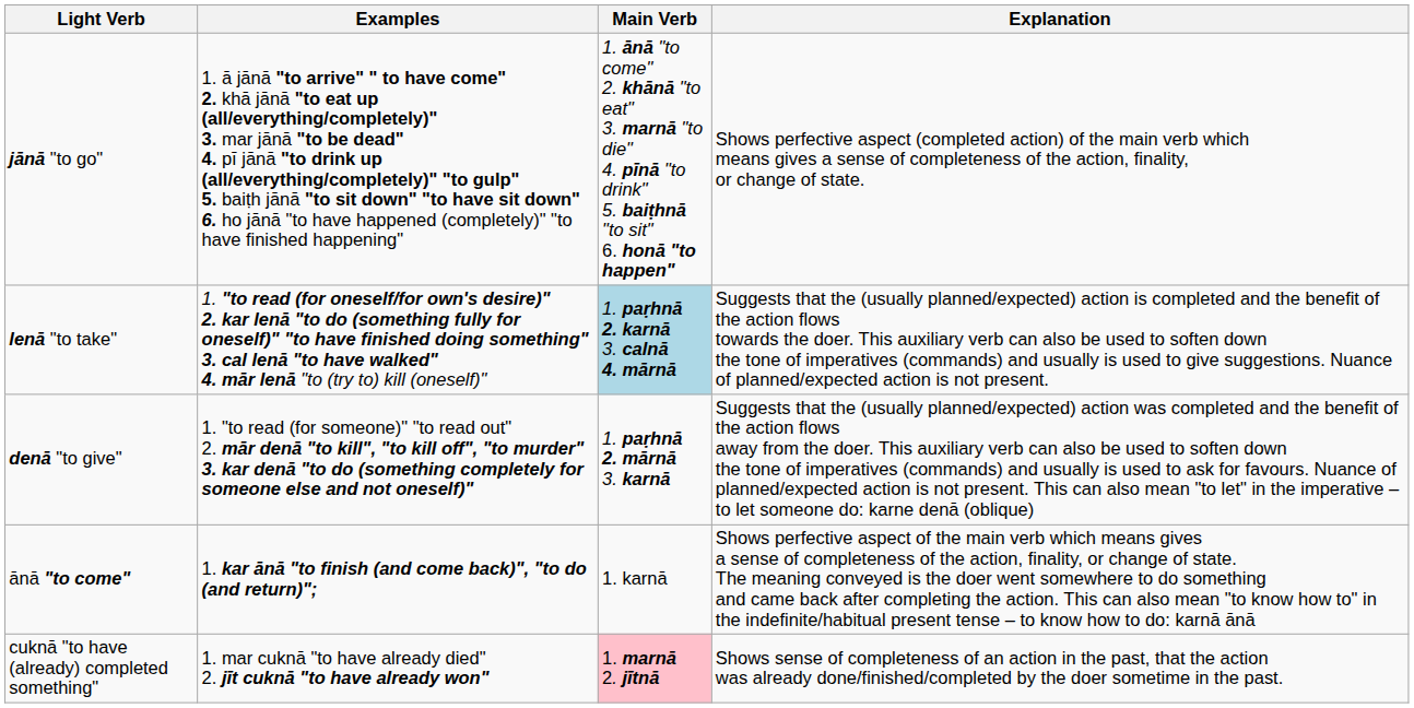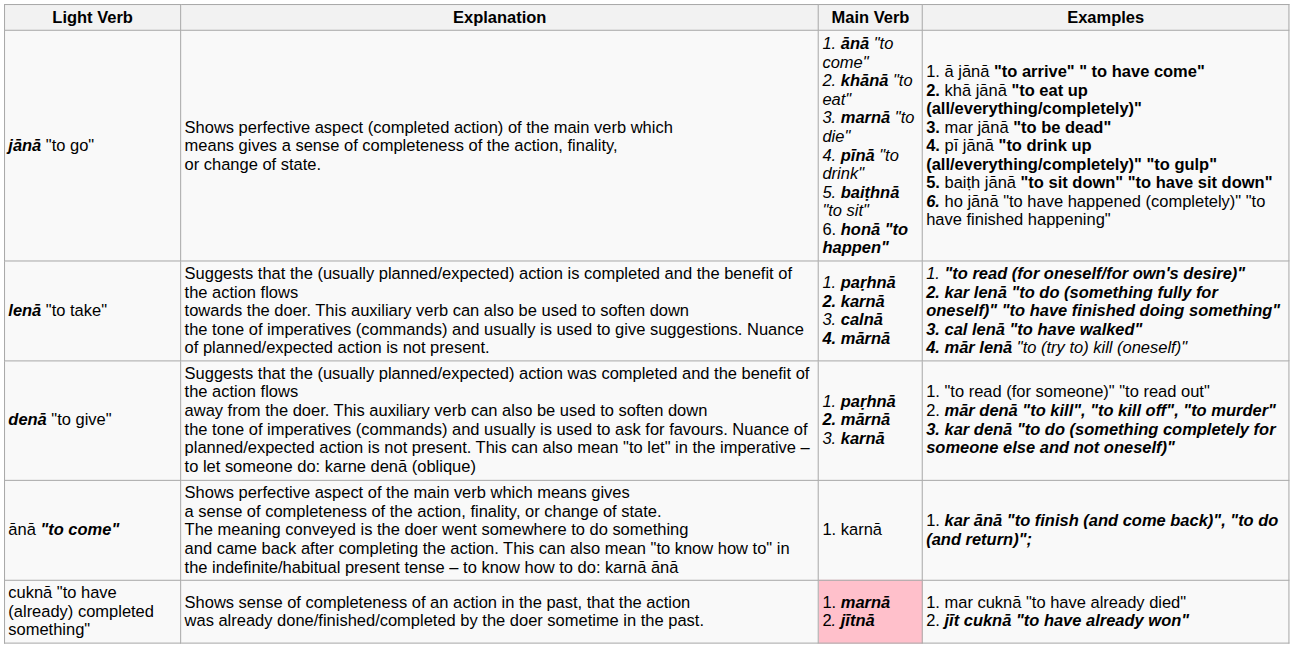columns swapped: Explanation <-> Examples
lenā "to take" | Main Verb: lightblue background -> no background
